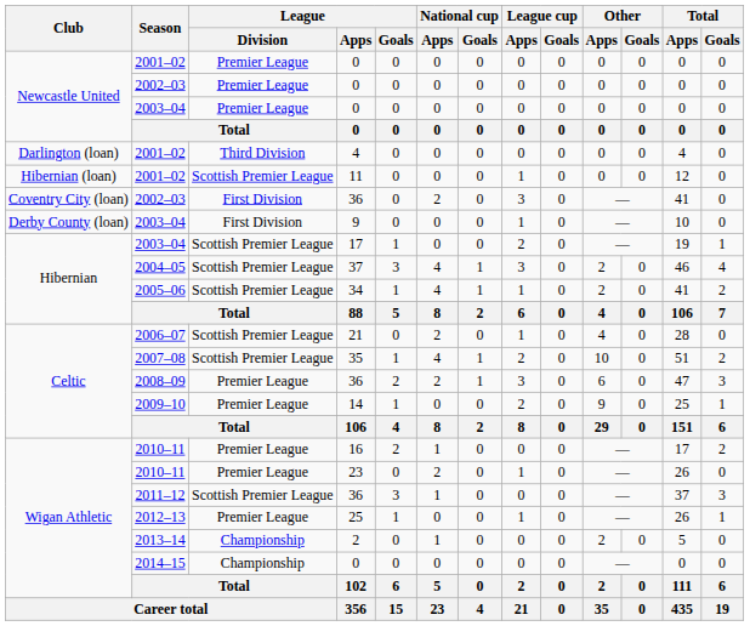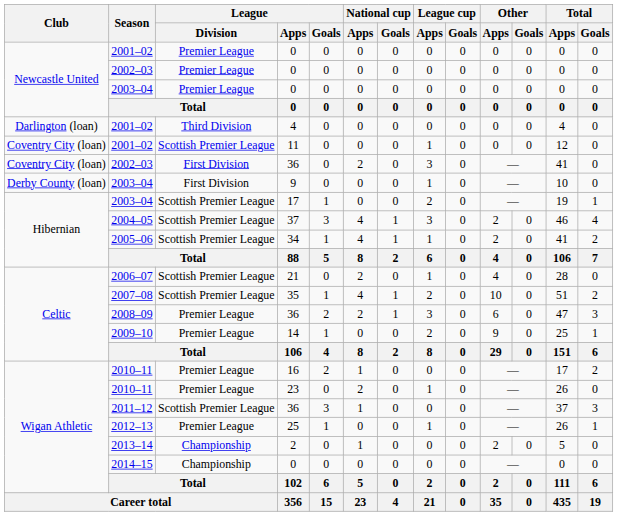11 | Club: Hibernian (loan) -> Coventry City (loan)
